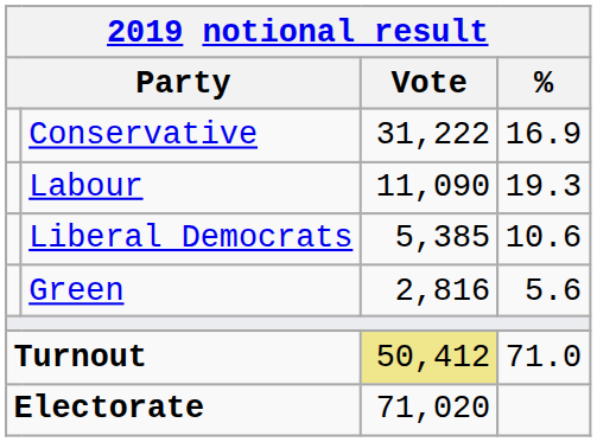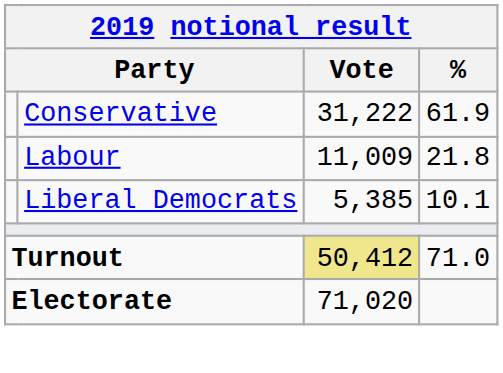Conservative | %: 16.9 -> 61.9
Labour | Vote: 11,090 -> 11,009
Labour | %: 19.3 -> 21.8
Liberal Democrats | %: 10.6 -> 10.1
- row: Green | 2,816 | 5.6
